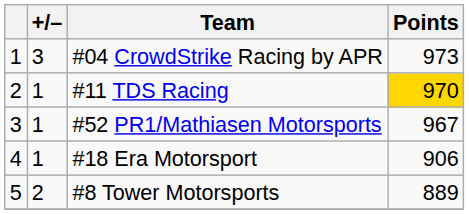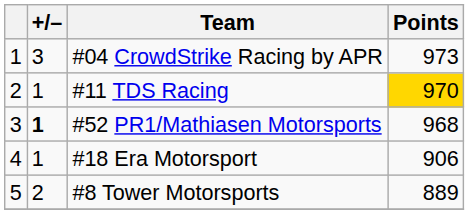#52 PR1/Mathiasen Motorsports | +/–: normal -> bold
#52 PR1/Mathiasen Motorsports | Points: 967 -> 968
